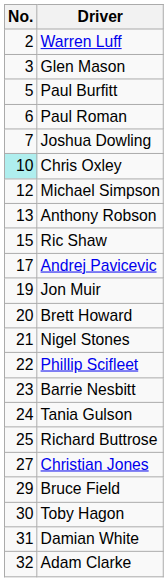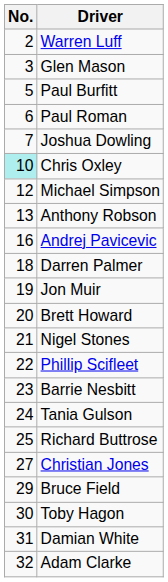- row: 15 | Ric Shaw
Andrej Pavicevic | No.: 17 -> 16
+ row: 18 | Darren Palmer
